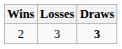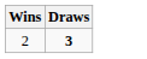- column: Losses | 3
